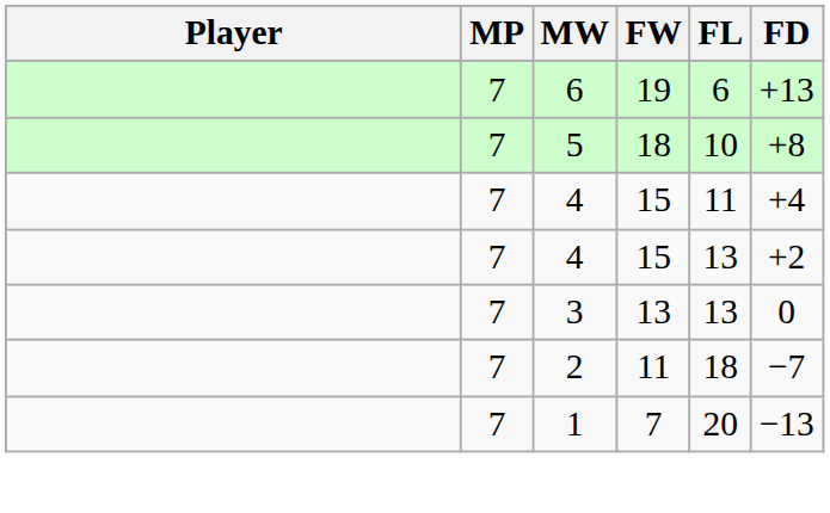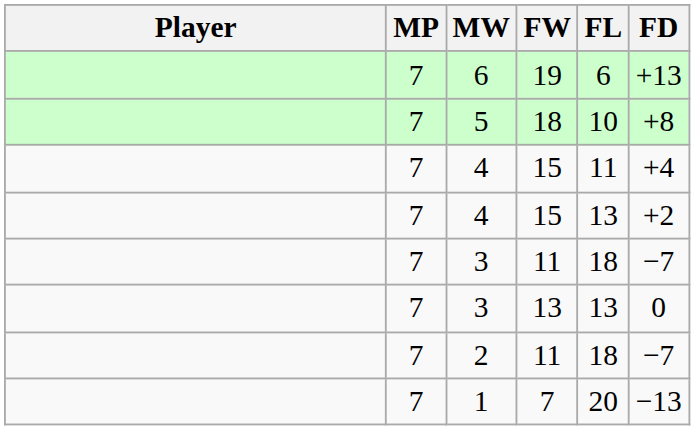+ row: 7 | 3 | 11 | 18 | −7
